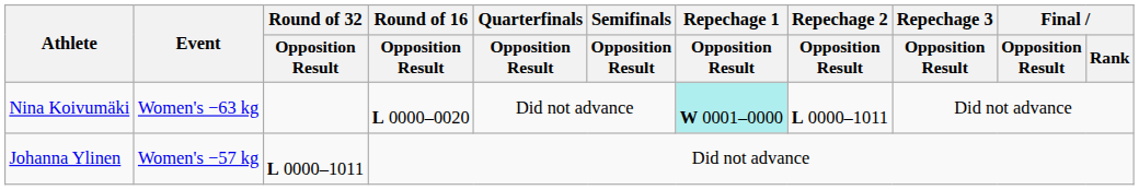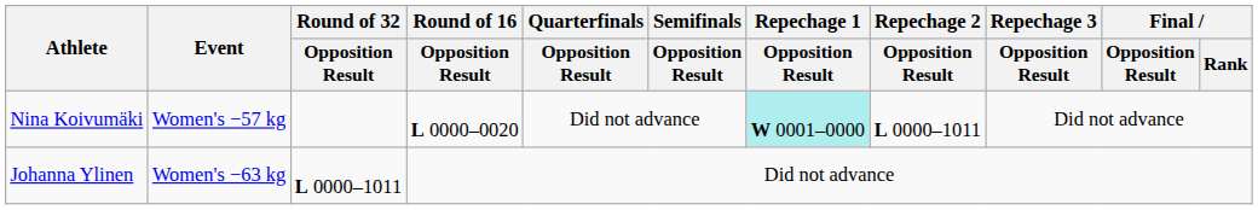Nina Koivumäki | Event: Women's −63 kg -> Women's −57 kg
Johanna Ylinen | Event: Women's −57 kg -> Women's −63 kg
